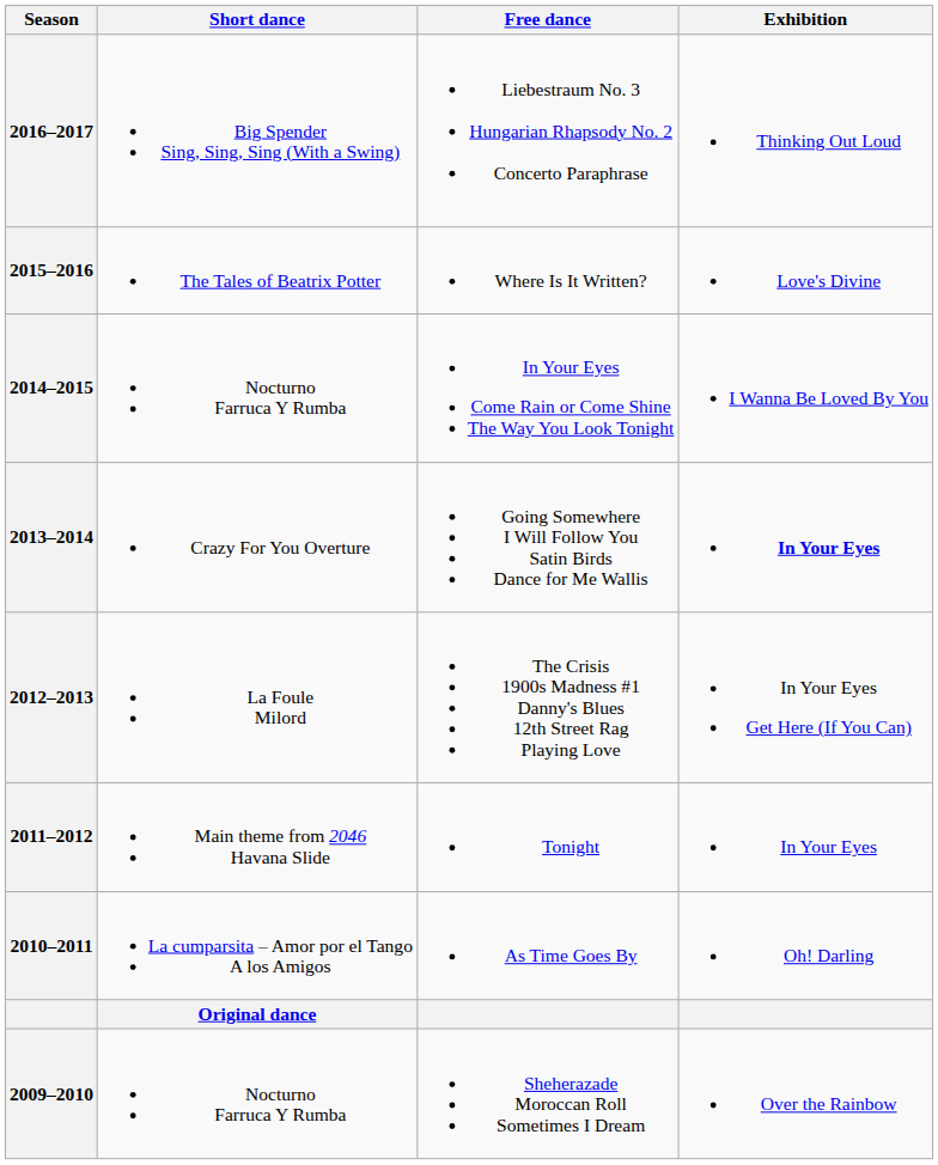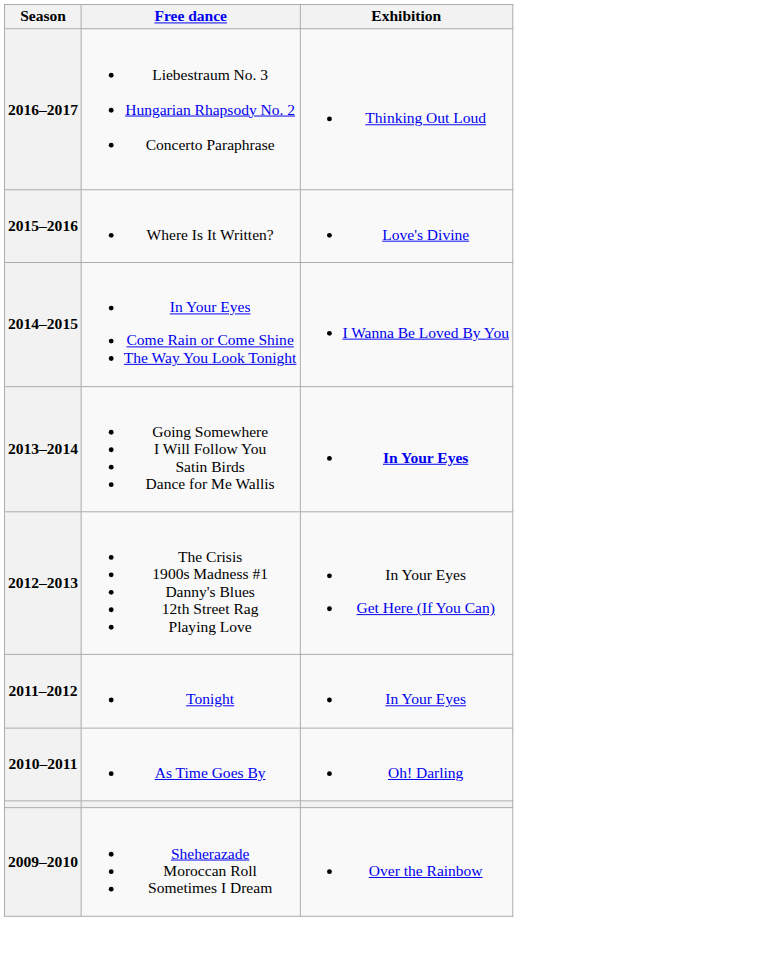- column: Short dance | Big Spender Sing, Sing, Sing (With a Swing) | The Tales of Beatrix Potter | Nocturno Farruca Y Rumba | Crazy For You Overture | La Foule Milord | Main theme from 2046 Havana Slide | La cumparsita – Amor por el Tango A los Amigos | Original dance | Nocturno Farruca Y Rumba
